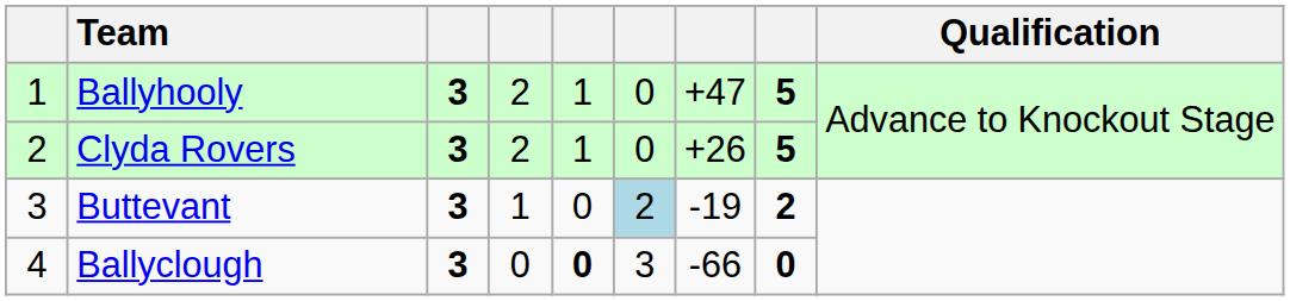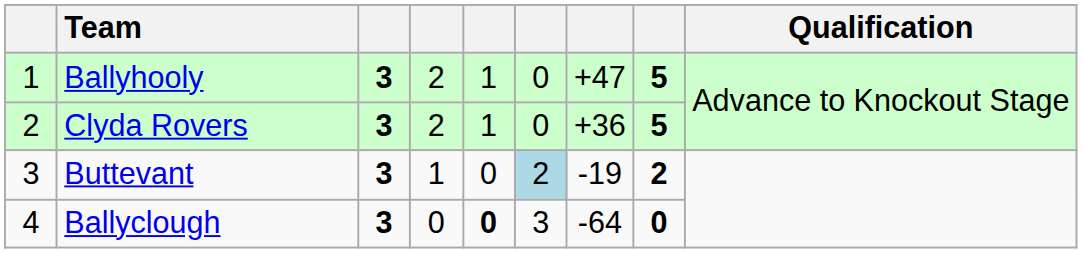Clyda Rovers | column 7: +26 -> +36
Ballyclough | column 7: -66 -> -64
